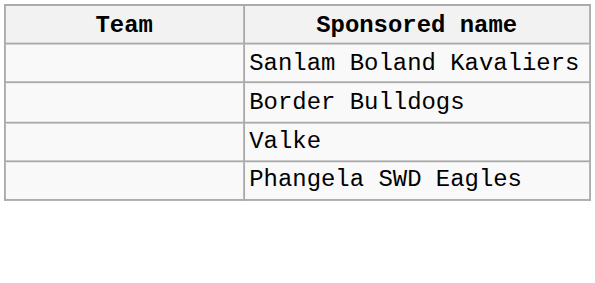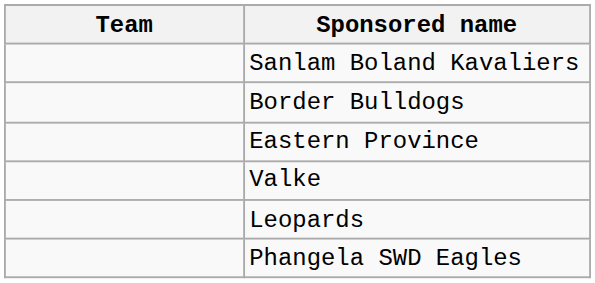+ row: Eastern Province
+ row: Leopards
